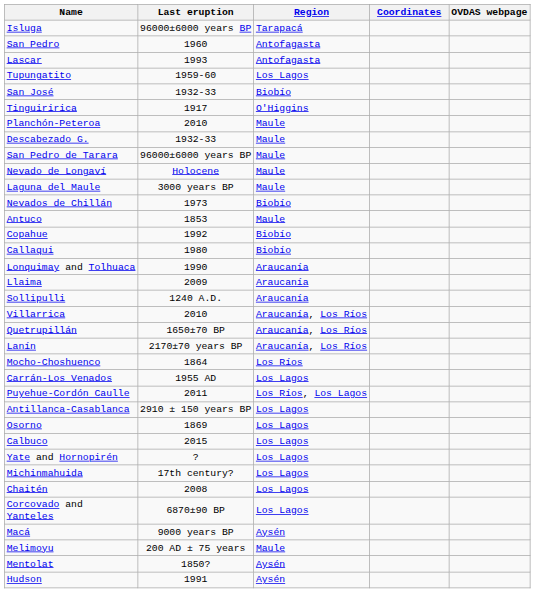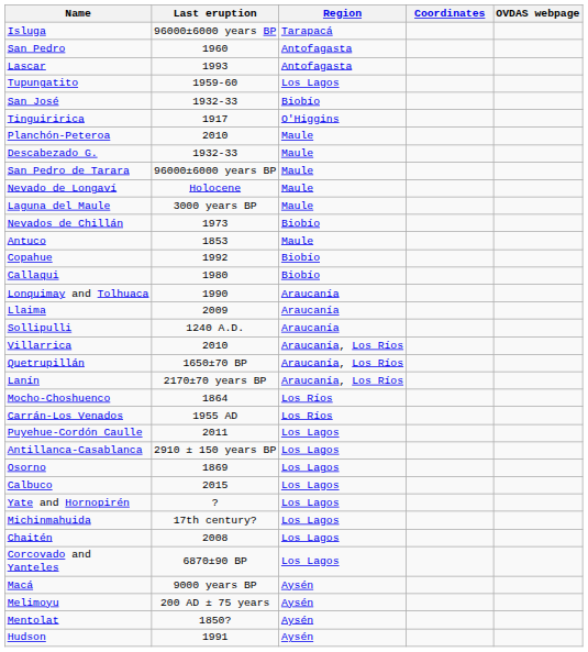Carrán-Los Venados | Region: Los Lagos -> Los Ríos
Puyehue-Cordón Caulle | Region: Los Ríos, Los Lagos -> Los Lagos
Melimoyu | Region: Maule -> Aysén
